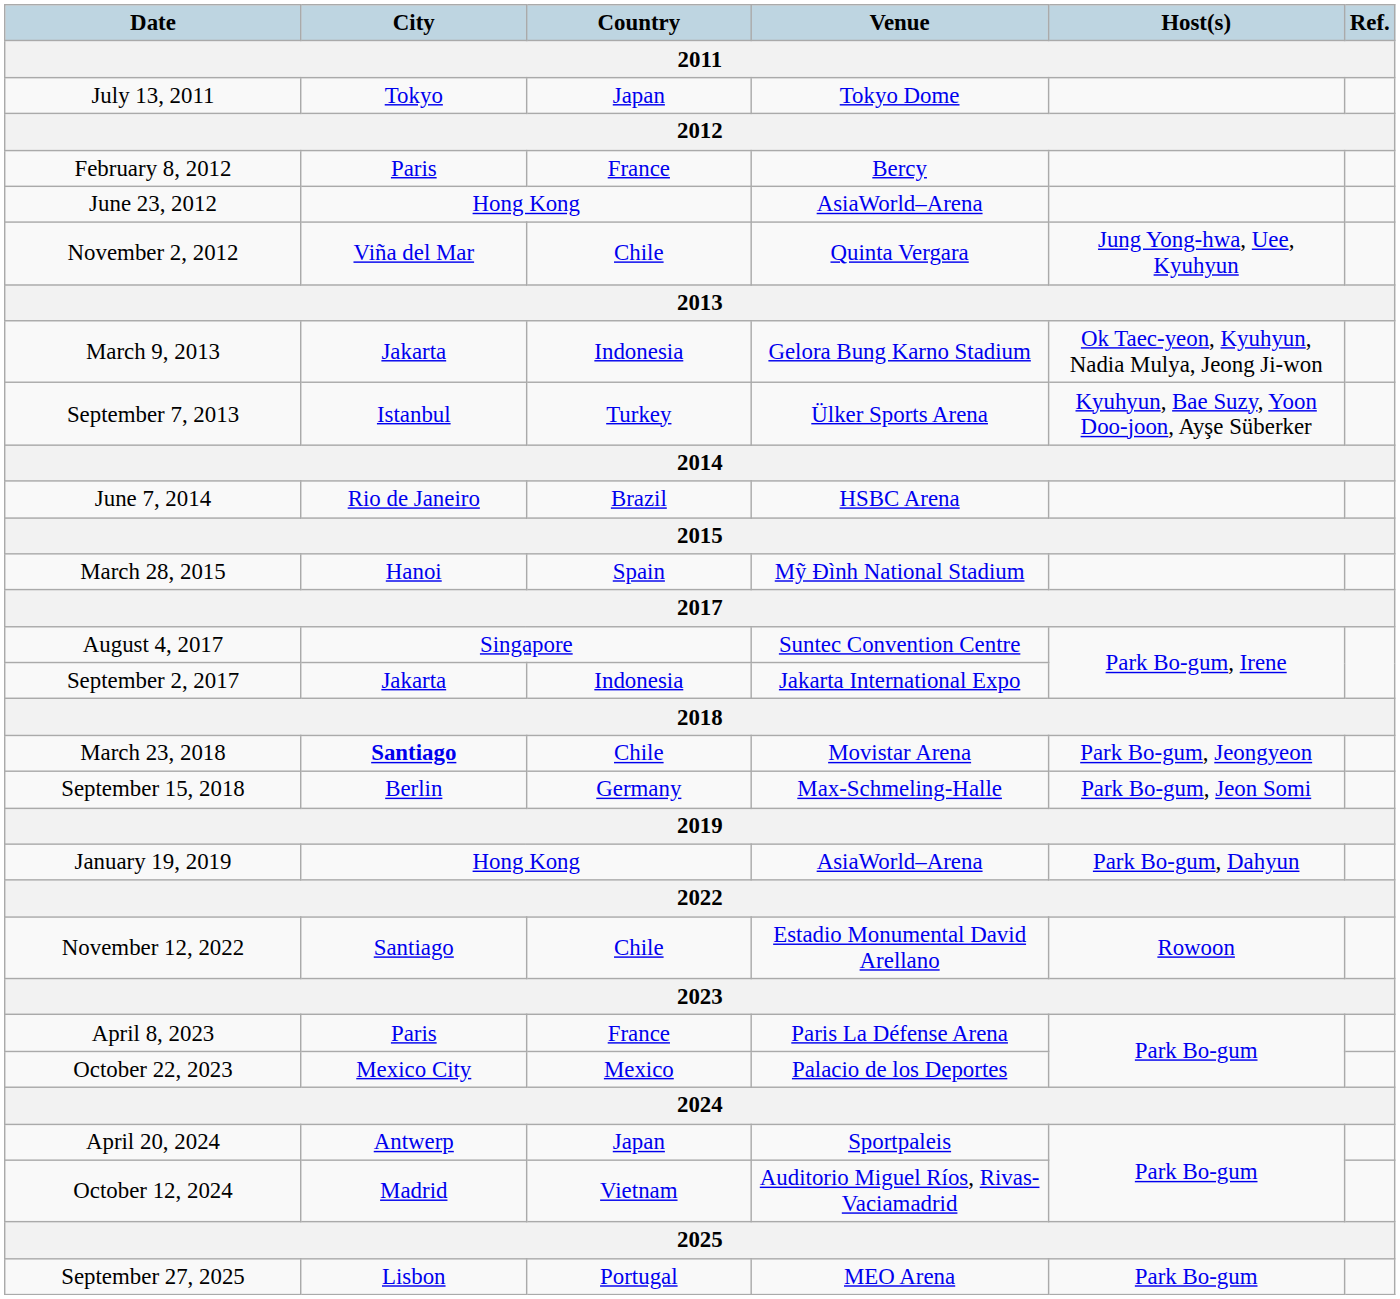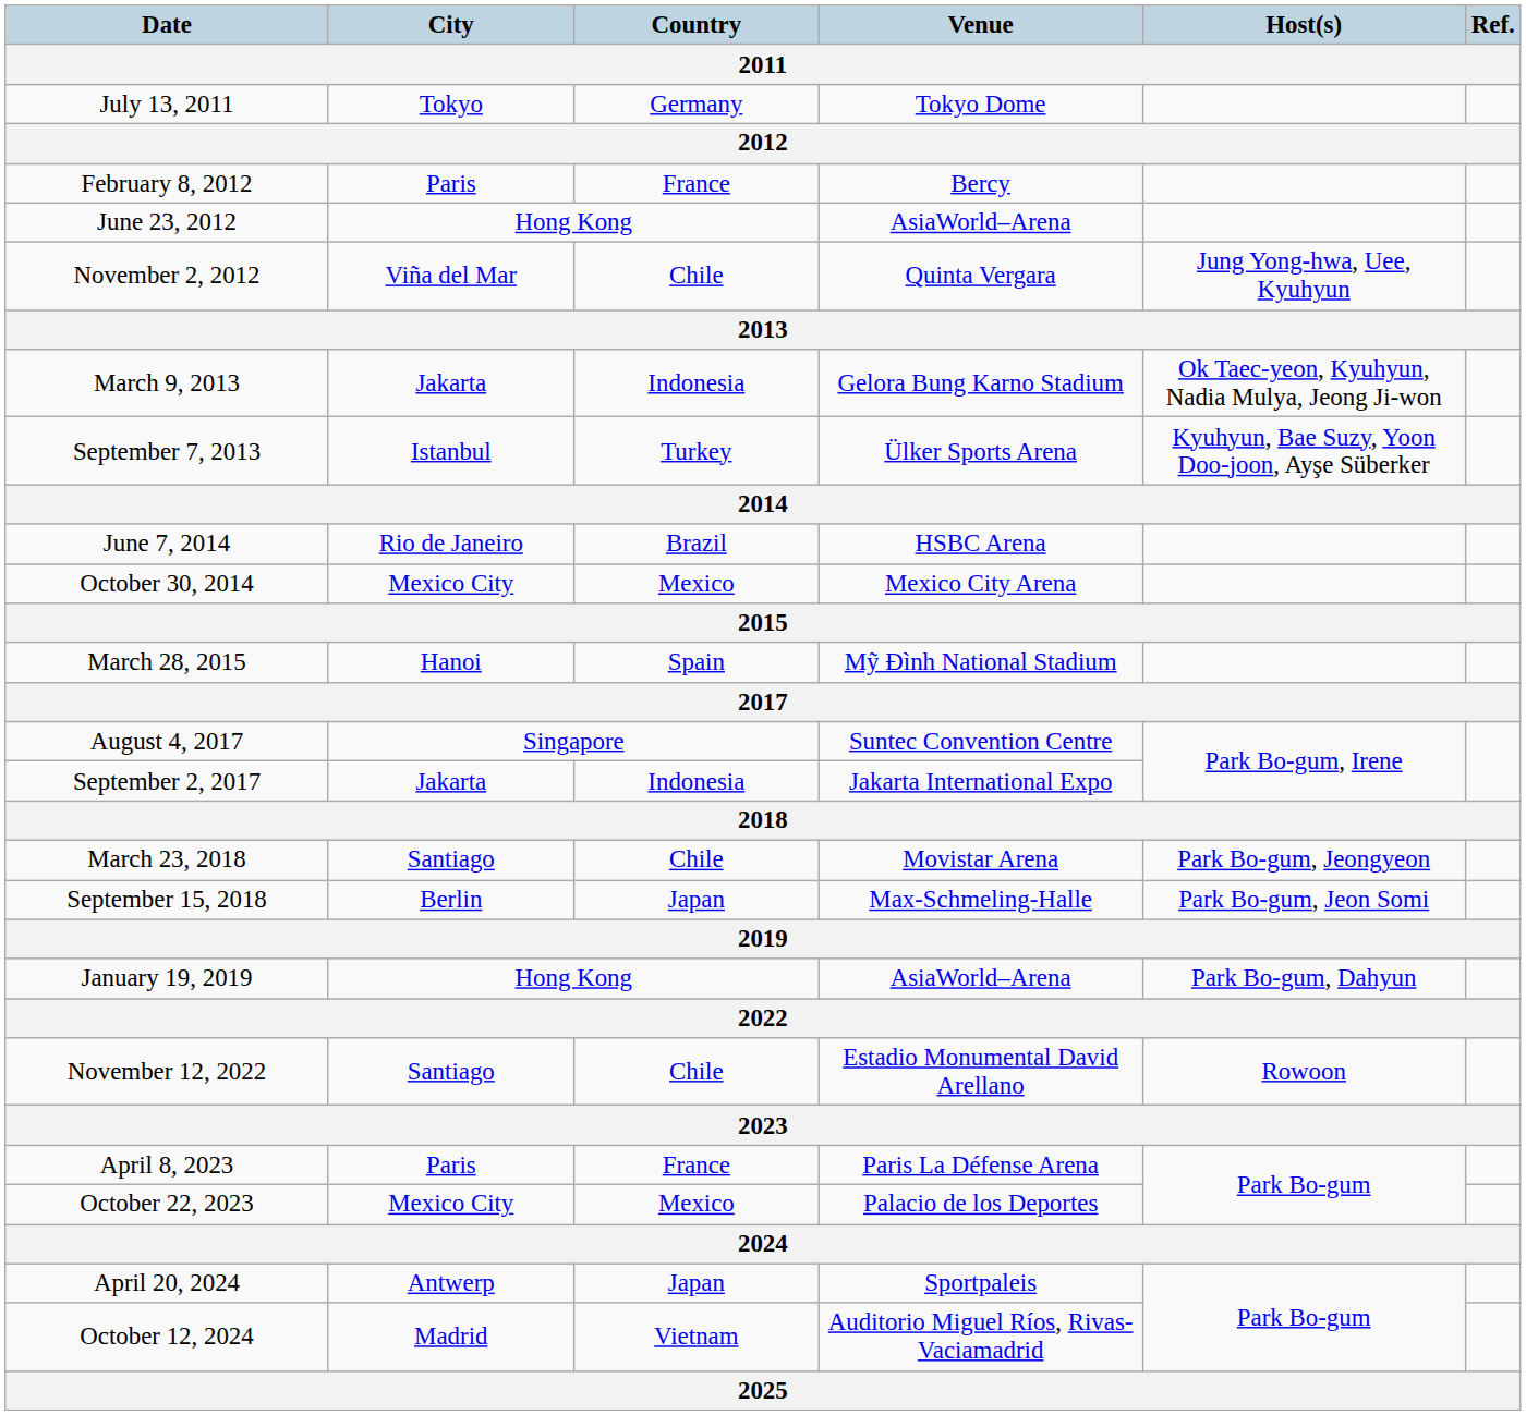July 13, 2011 | Country: Japan -> Germany
+ row: October 30, 2014 | Mexico City | Mexico | Mexico City Arena
March 23, 2018 | City: bold -> normal
September 15, 2018 | Country: Germany -> Japan
- row: September 27, 2025 | Lisbon | Portugal | MEO Arena | Park Bo-gum
